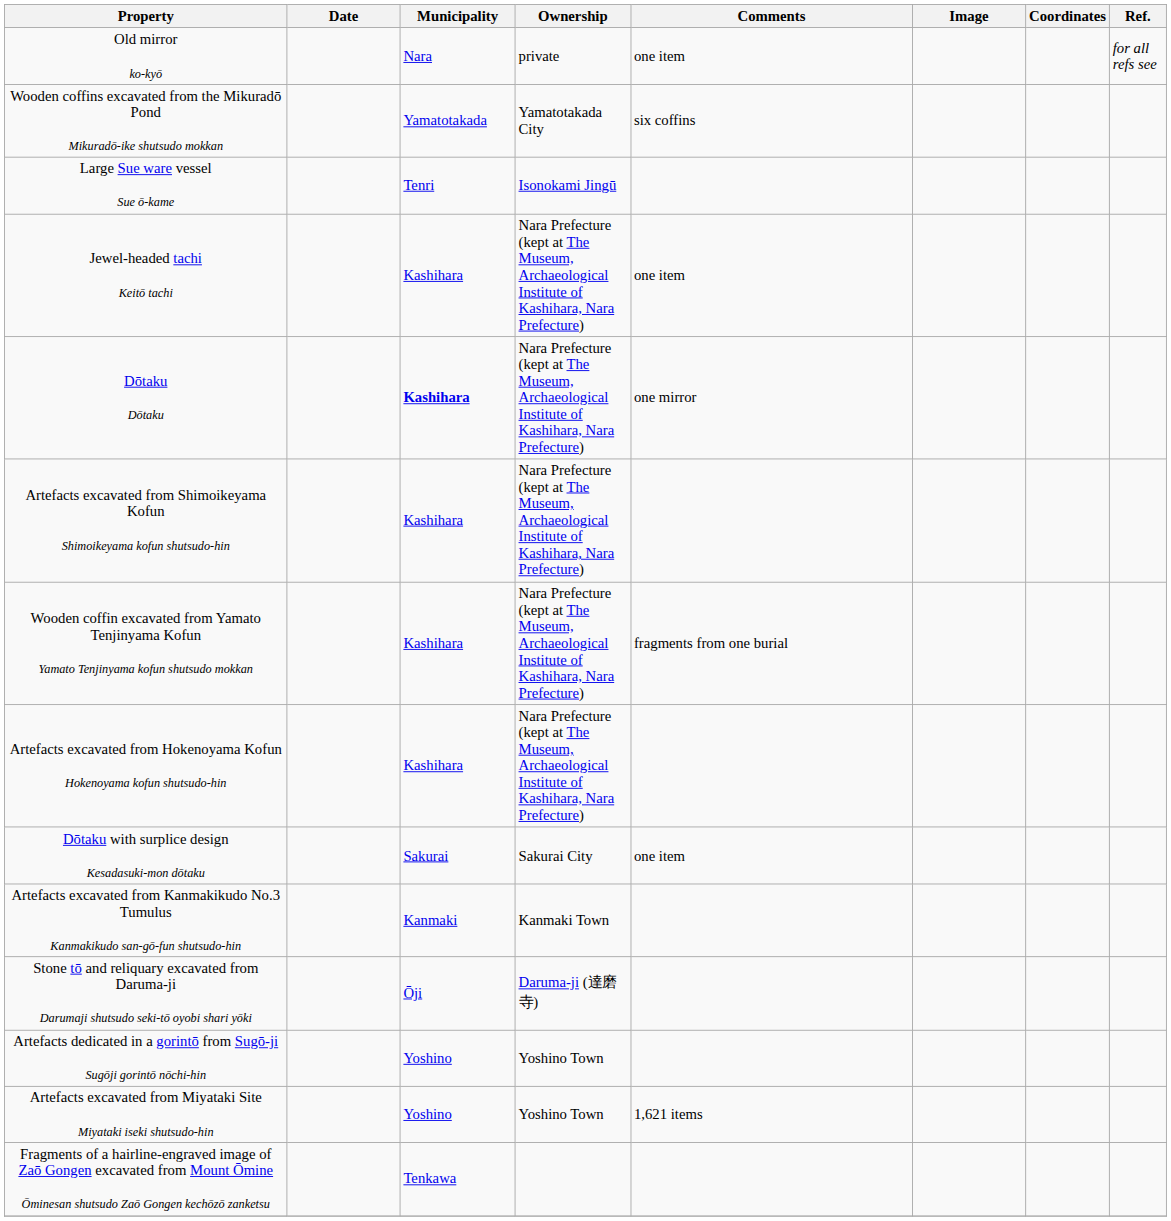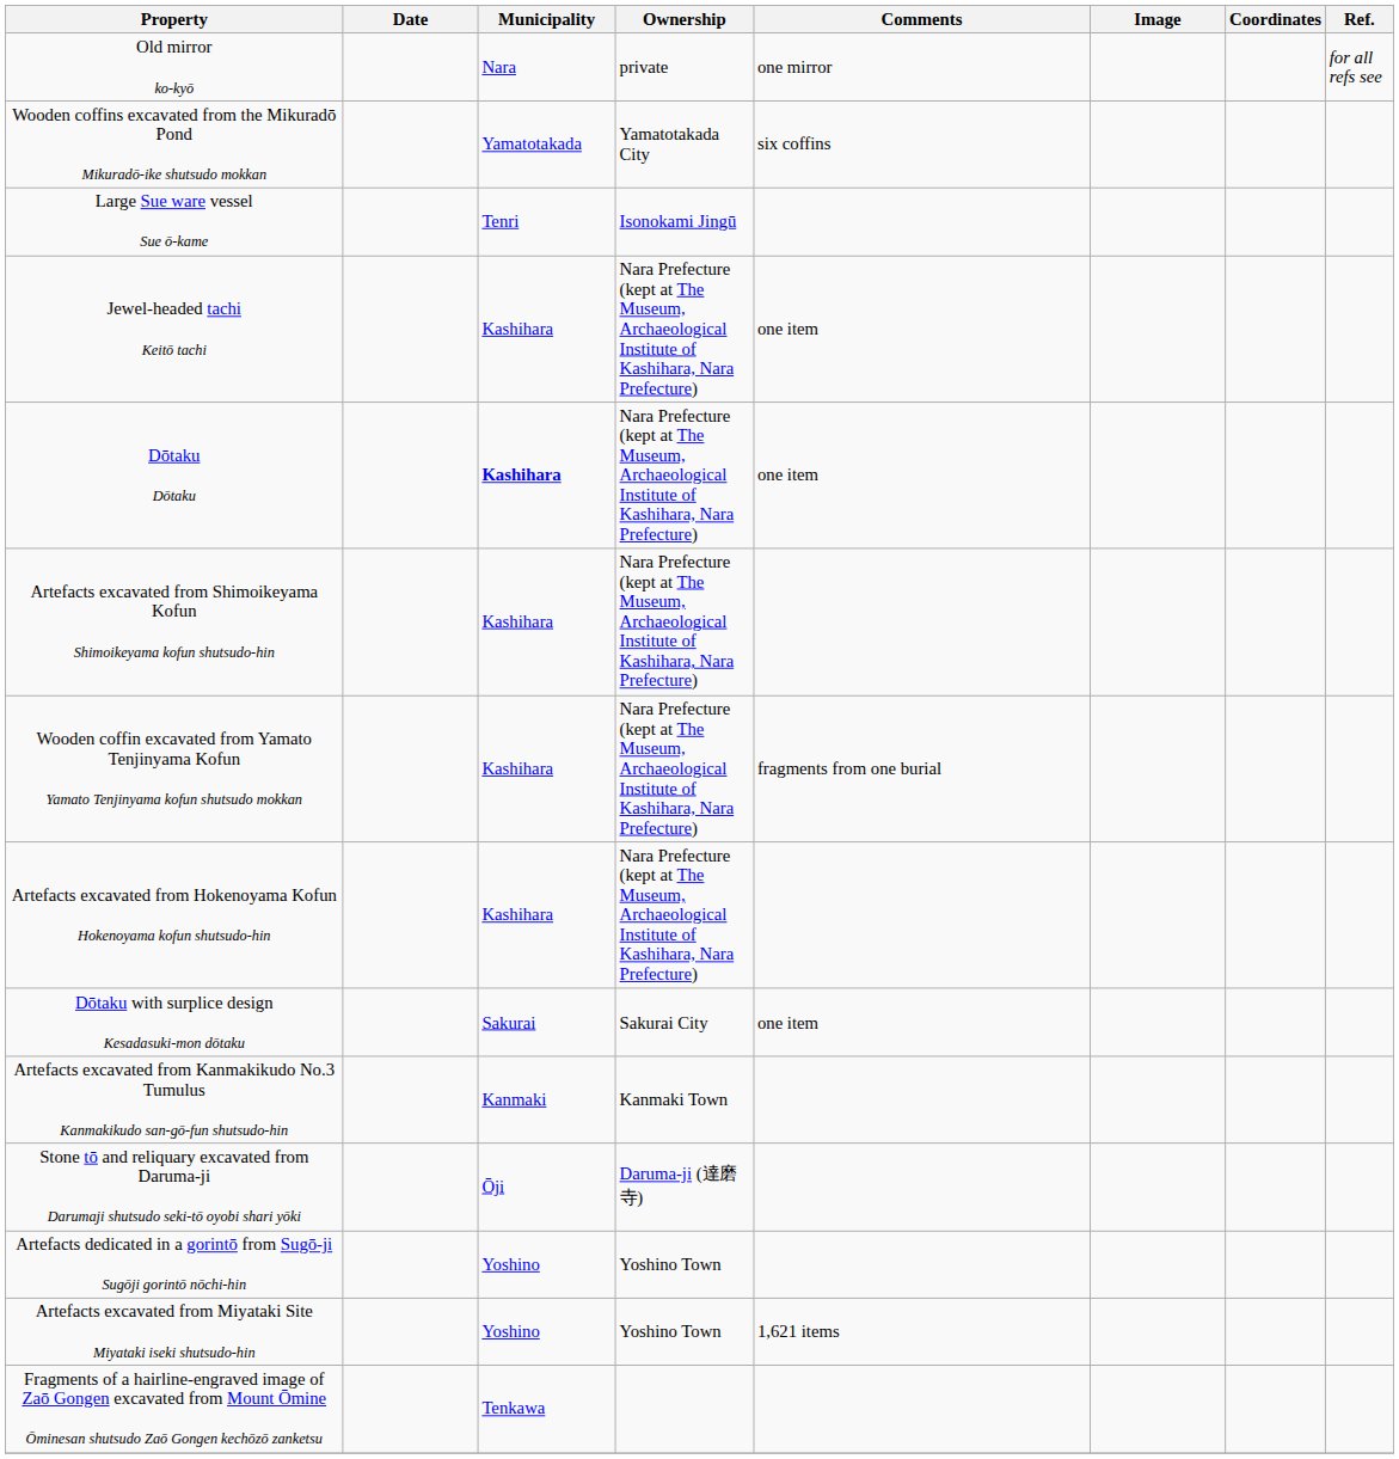Old mirror ko-kyō | Comments: one item -> one mirror
Dōtaku Dōtaku | Comments: one mirror -> one item
